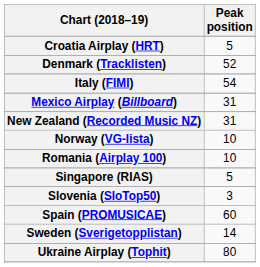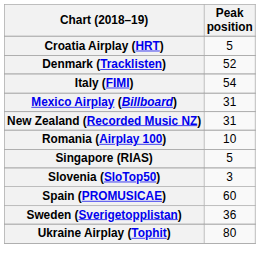- row: Norway (VG-lista) | 10
Sweden (Sverigetopplistan) | Peak position: 14 -> 36
